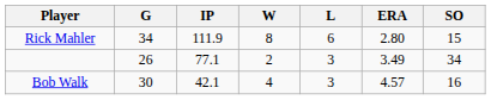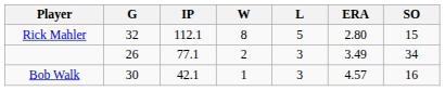Rick Mahler | G: 34 -> 32
Rick Mahler | IP: 111.9 -> 112.1
Rick Mahler | L: 6 -> 5
Bob Walk | W: 4 -> 1
